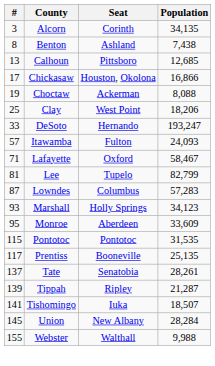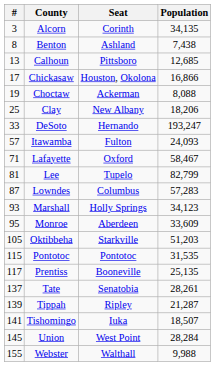Clay | Seat: West Point -> New Albany
+ row: 105 | Oktibbeha | Starkville | 51,203
Union | Seat: New Albany -> West Point
